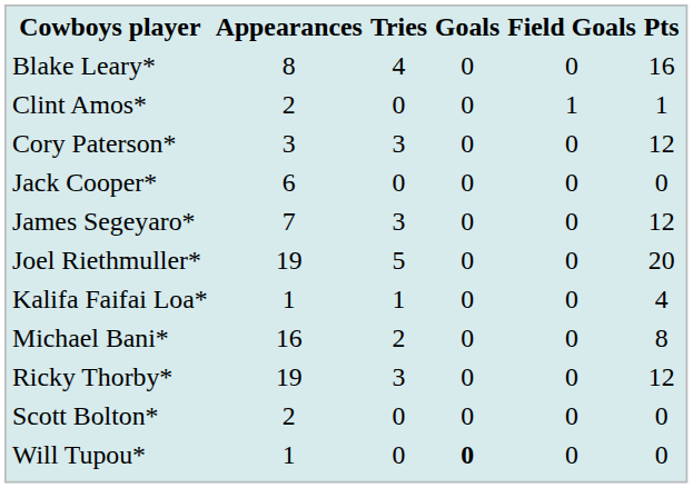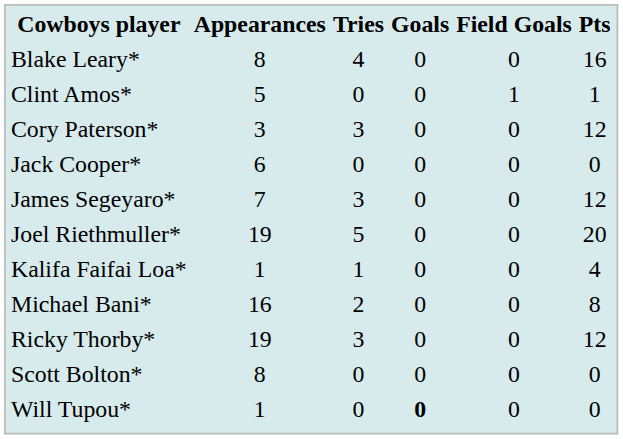Clint Amos* | Appearances: 2 -> 5
Scott Bolton* | Appearances: 2 -> 8
